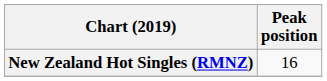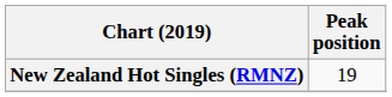New Zealand Hot Singles (RMNZ) | Peak position: 16 -> 19
